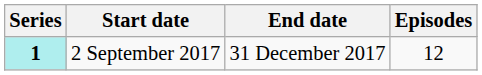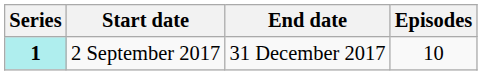2 September 2017 | Episodes: 12 -> 10
